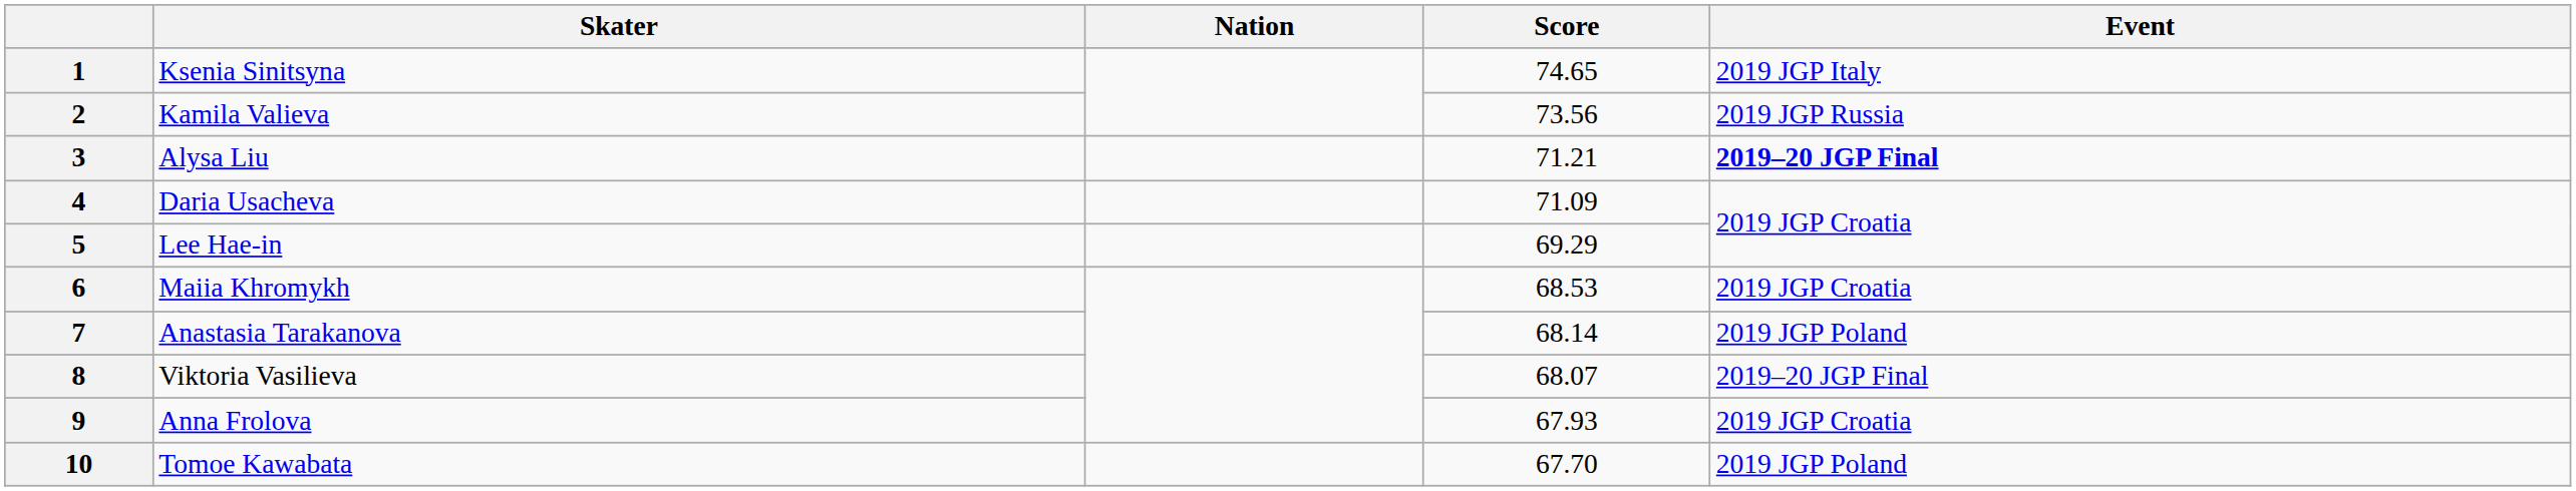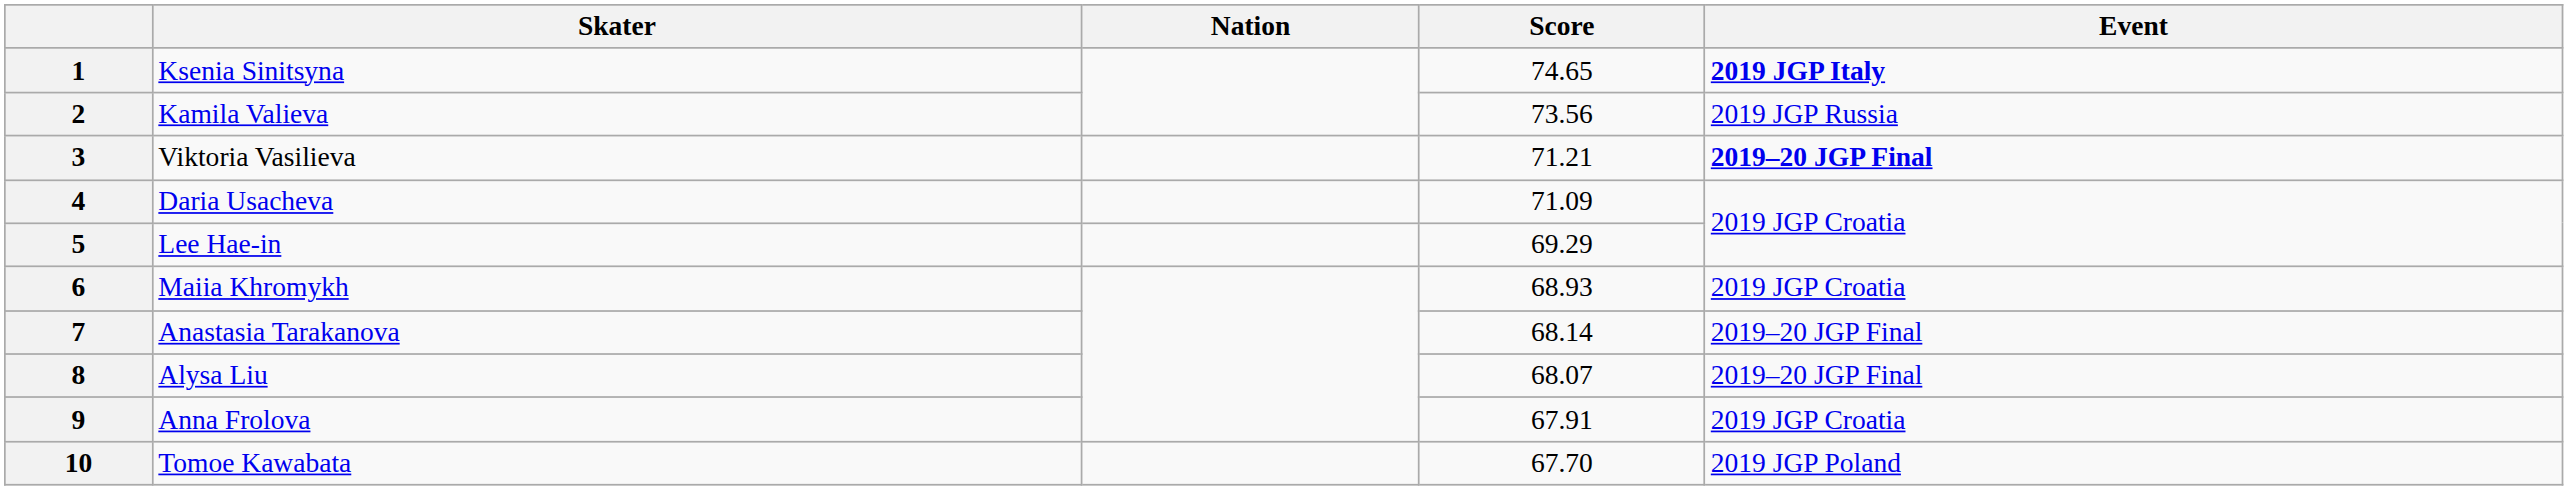1 | Event: normal -> bold
3 | Skater: Alysa Liu -> Viktoria Vasilieva
6 | Score: 68.53 -> 68.93
7 | Event: 2019 JGP Poland -> 2019–20 JGP Final
8 | Skater: Viktoria Vasilieva -> Alysa Liu
9 | Score: 67.93 -> 67.91
